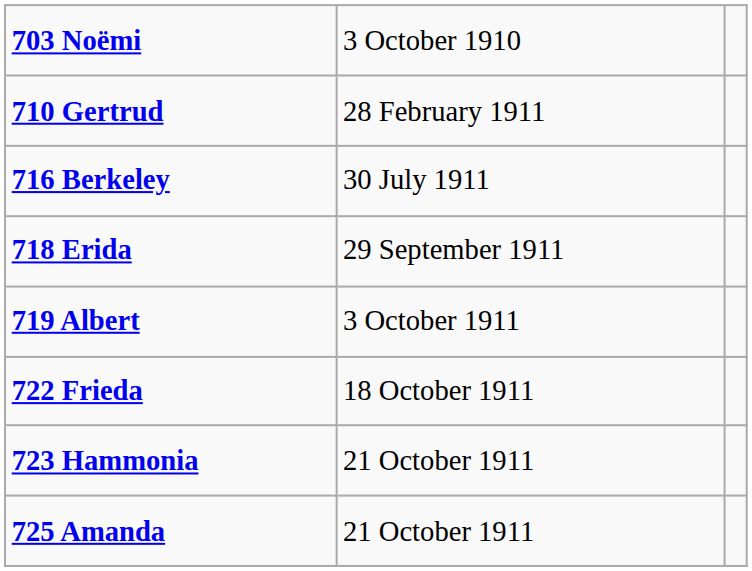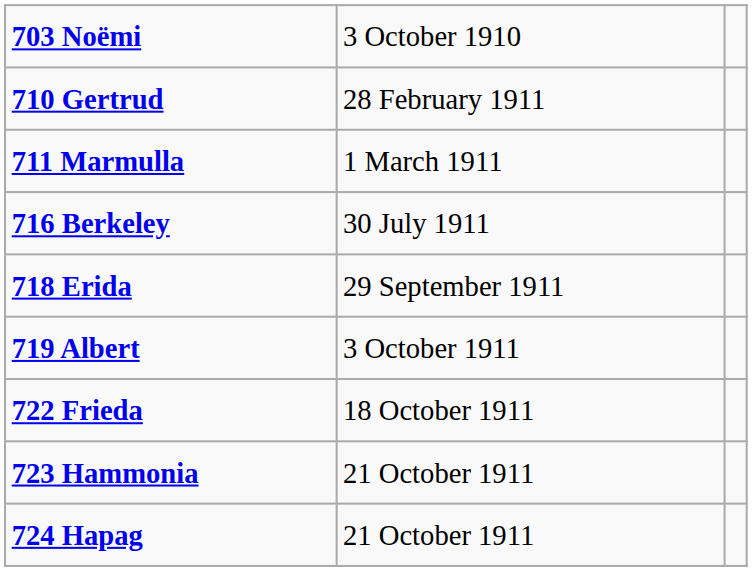+ row: 711 Marmulla | 1 March 1911
+ row: 724 Hapag | 21 October 1911
- row: 725 Amanda | 21 October 1911
